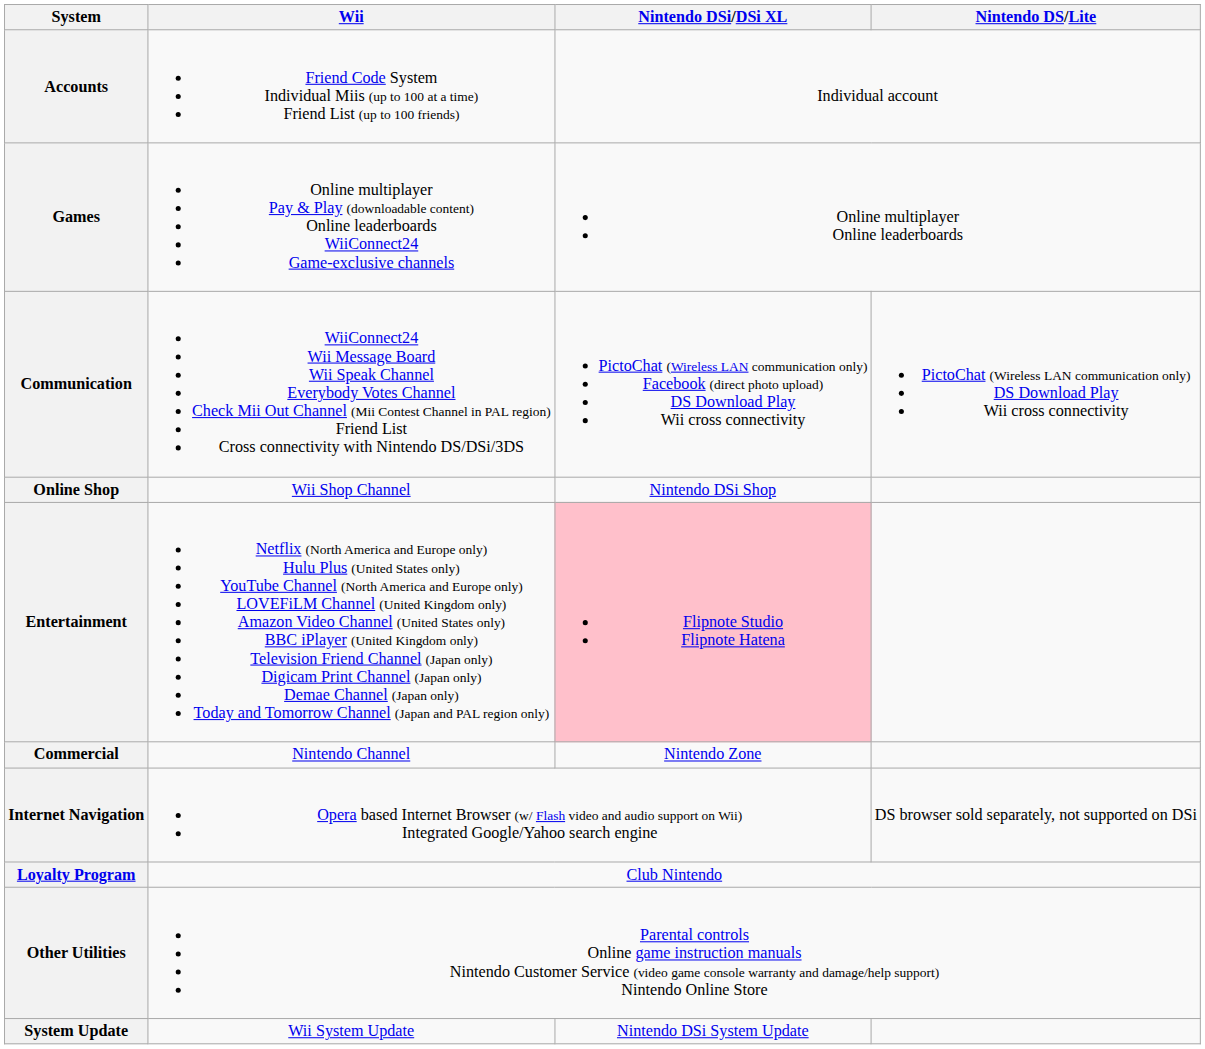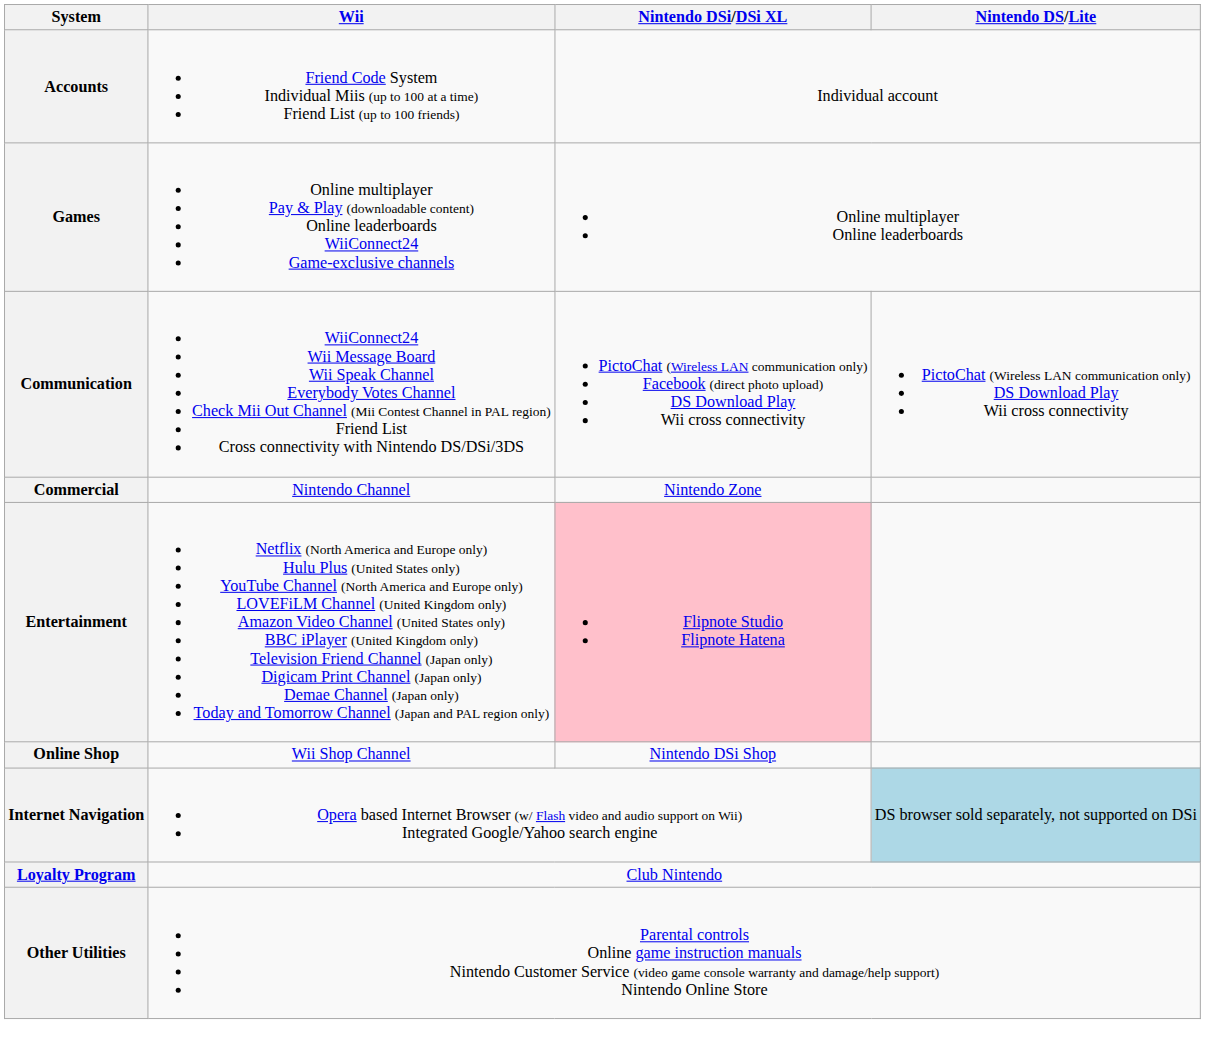rows swapped: Online Shop <-> Commercial
Internet Navigation | Nintendo DS/Lite: no background -> lightblue background
- row: System Update | Wii System Update | Nintendo DSi System Update
